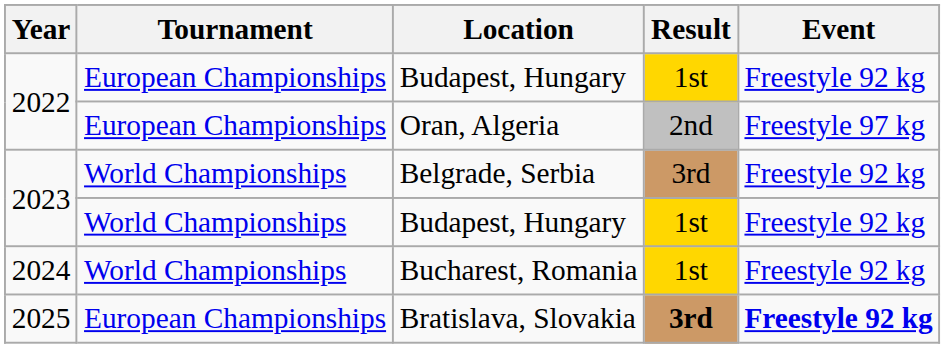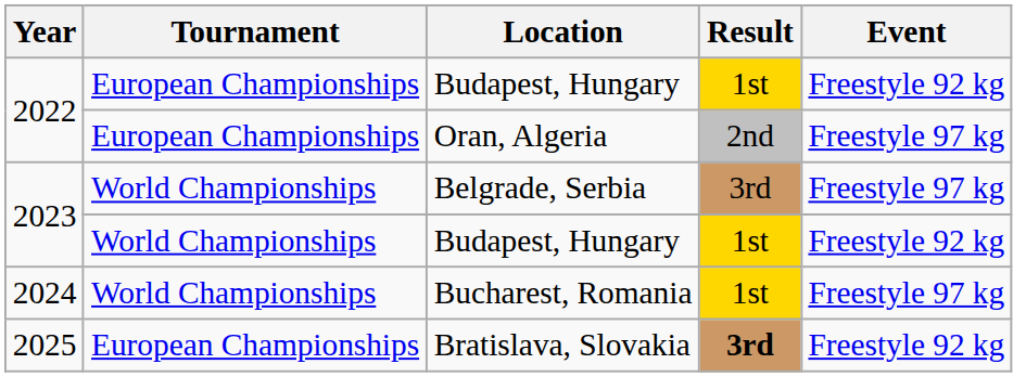Belgrade, Serbia | Event: Freestyle 92 kg -> Freestyle 97 kg
Bucharest, Romania | Event: Freestyle 92 kg -> Freestyle 97 kg
Bratislava, Slovakia | Event: bold -> normal
